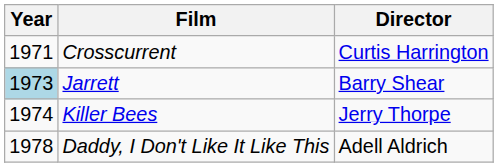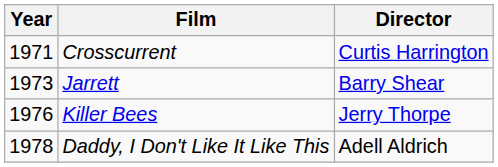Jarrett | Year: lightblue background -> no background
Killer Bees | Year: 1974 -> 1976
